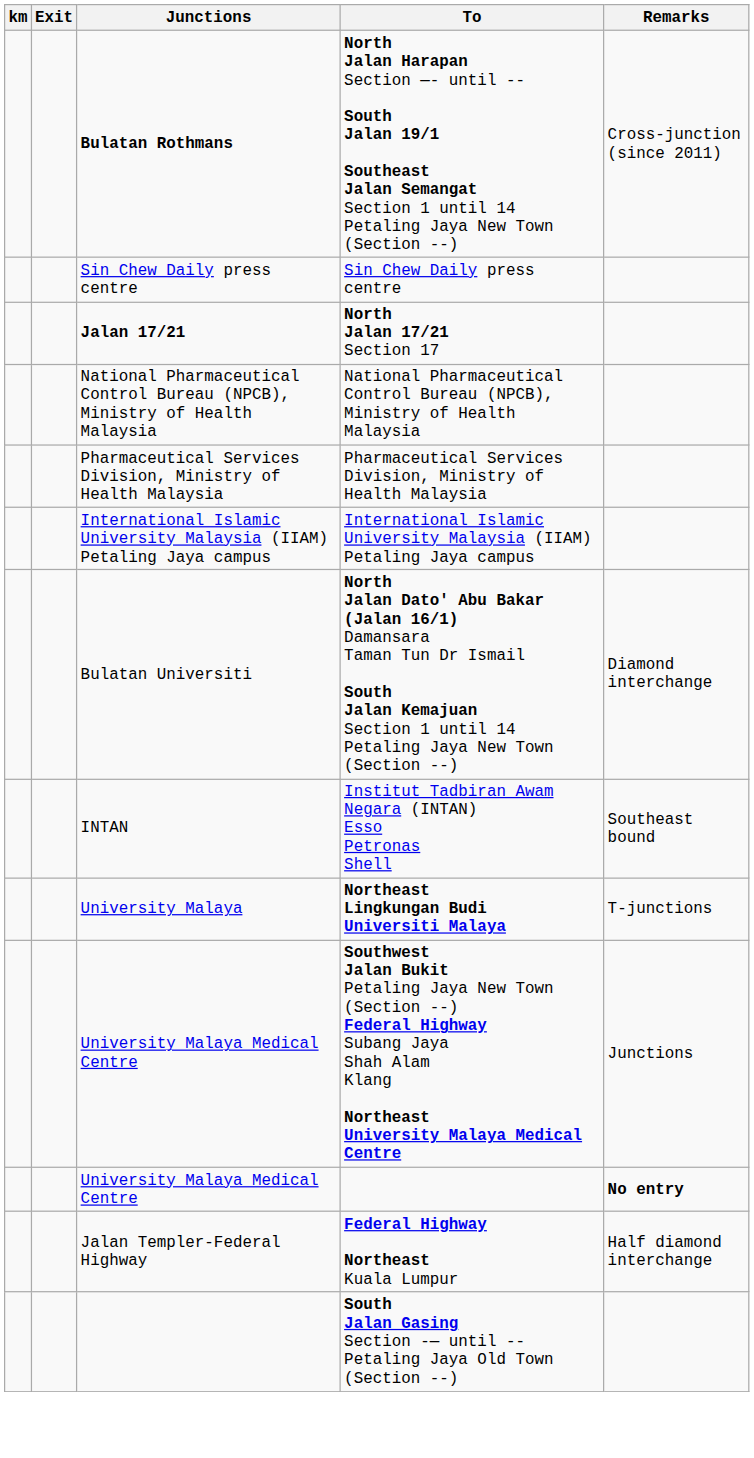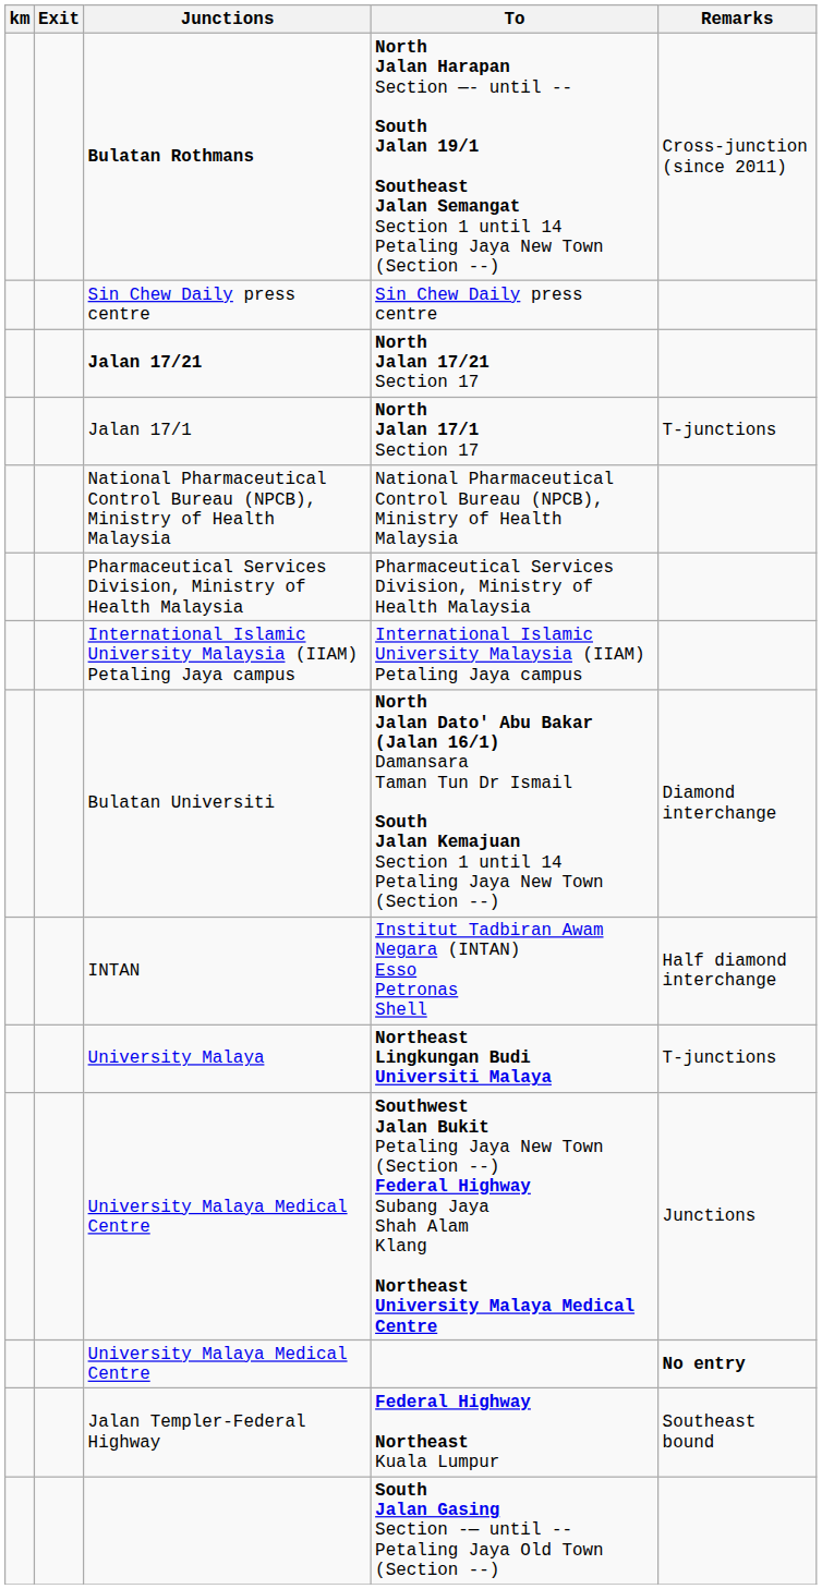+ row: Jalan 17/1 | North Jalan 17/1 Section 17 | T-junctions
Institut Tadbiran Awam Negara (INTAN) Esso Petronas Shell | Remarks: Southeast bound -> Half diamond interchange
Federal Highway Northeast Kuala Lumpur | Remarks: Half diamond interchange -> Southeast bound
